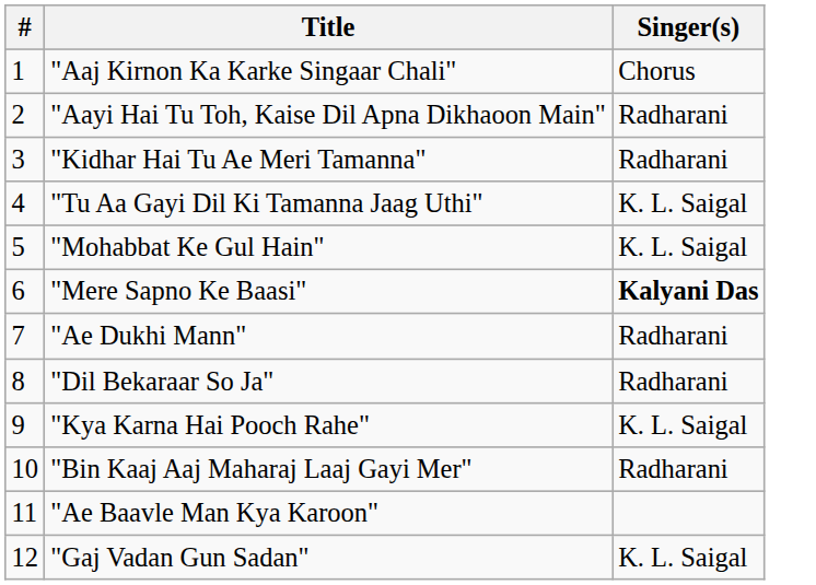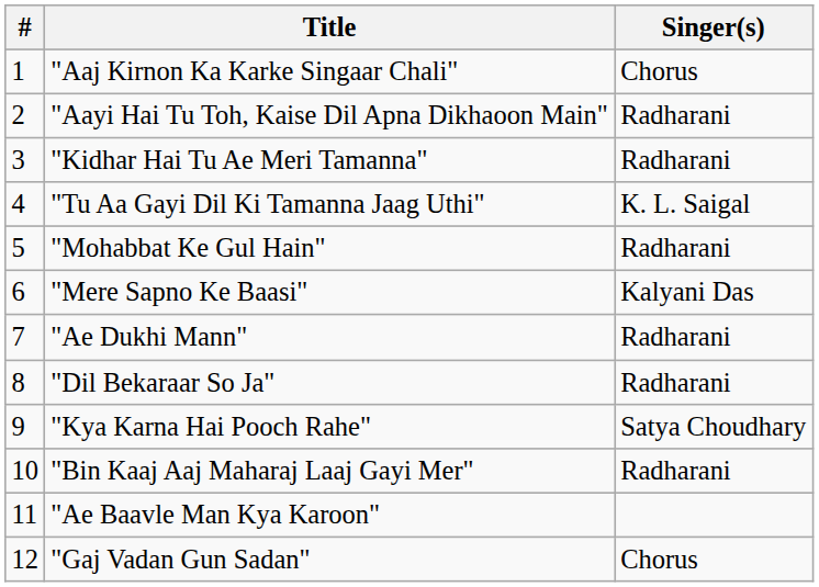"Mohabbat Ke Gul Hain" | Singer(s): K. L. Saigal -> Radharani
"Mere Sapno Ke Baasi" | Singer(s): bold -> normal
"Kya Karna Hai Pooch Rahe" | Singer(s): K. L. Saigal -> Satya Choudhary
"Gaj Vadan Gun Sadan" | Singer(s): K. L. Saigal -> Chorus
